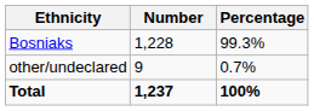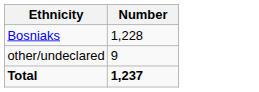- column: Percentage | 99.3% | 0.7% | 100%
